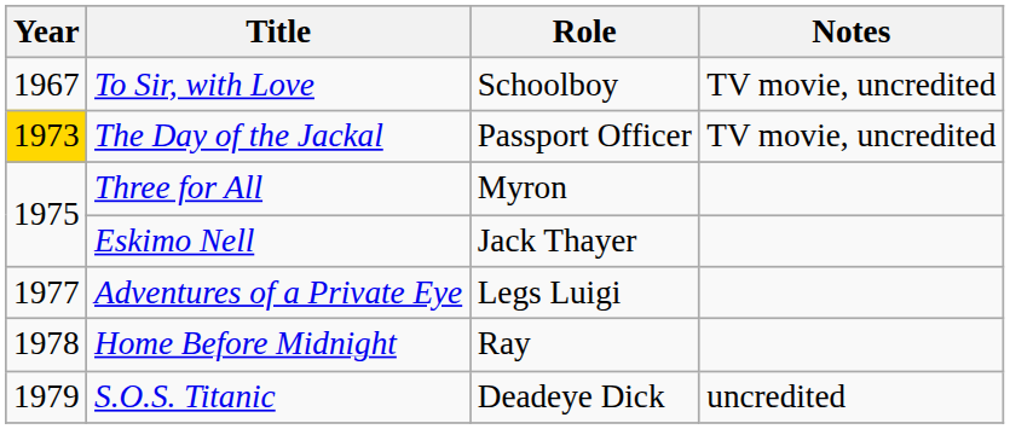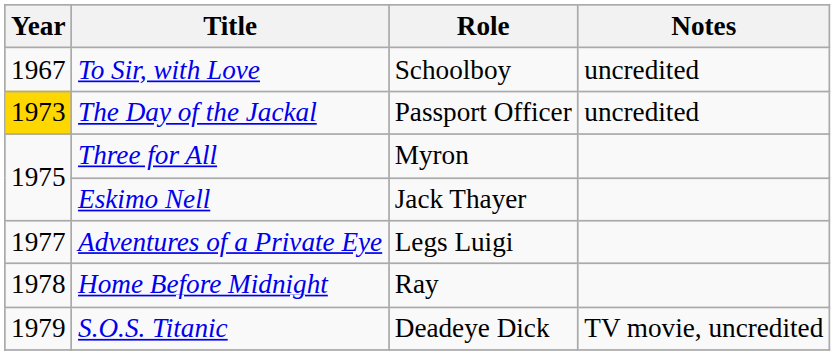To Sir, with Love | Notes: TV movie, uncredited -> uncredited
The Day of the Jackal | Notes: TV movie, uncredited -> uncredited
S.O.S. Titanic | Notes: uncredited -> TV movie, uncredited
